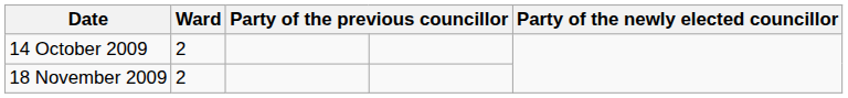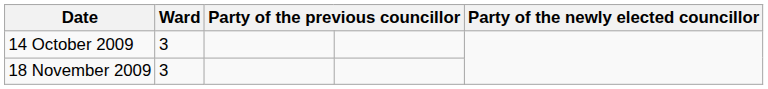14 October 2009 | Ward: 2 -> 3
18 November 2009 | Ward: 2 -> 3
